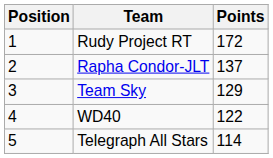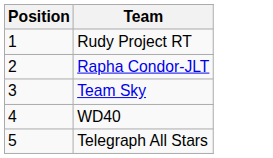- column: Points | 172 | 137 | 129 | 122 | 114
